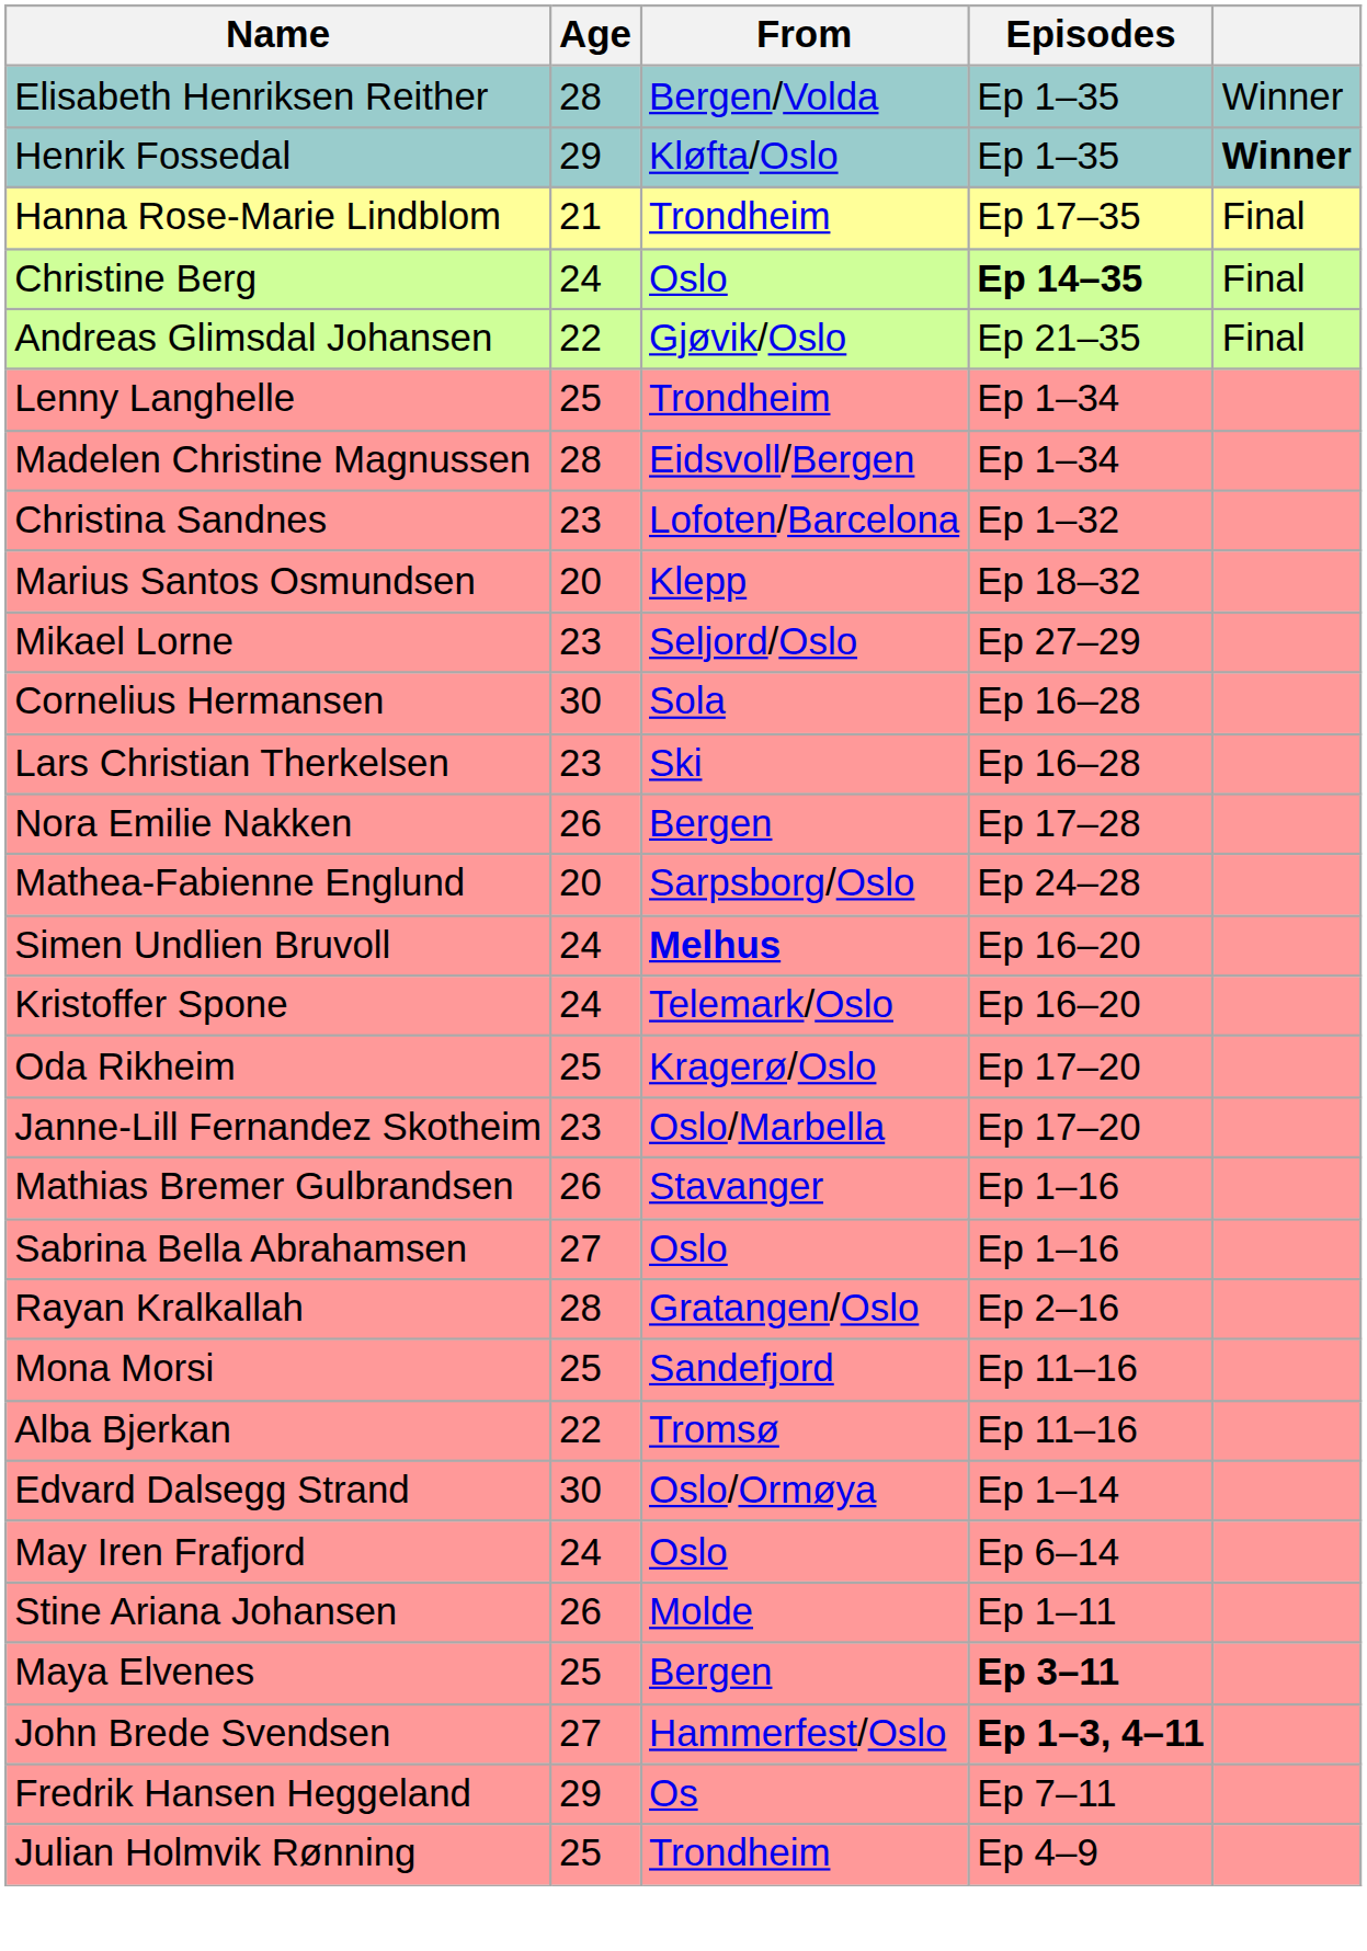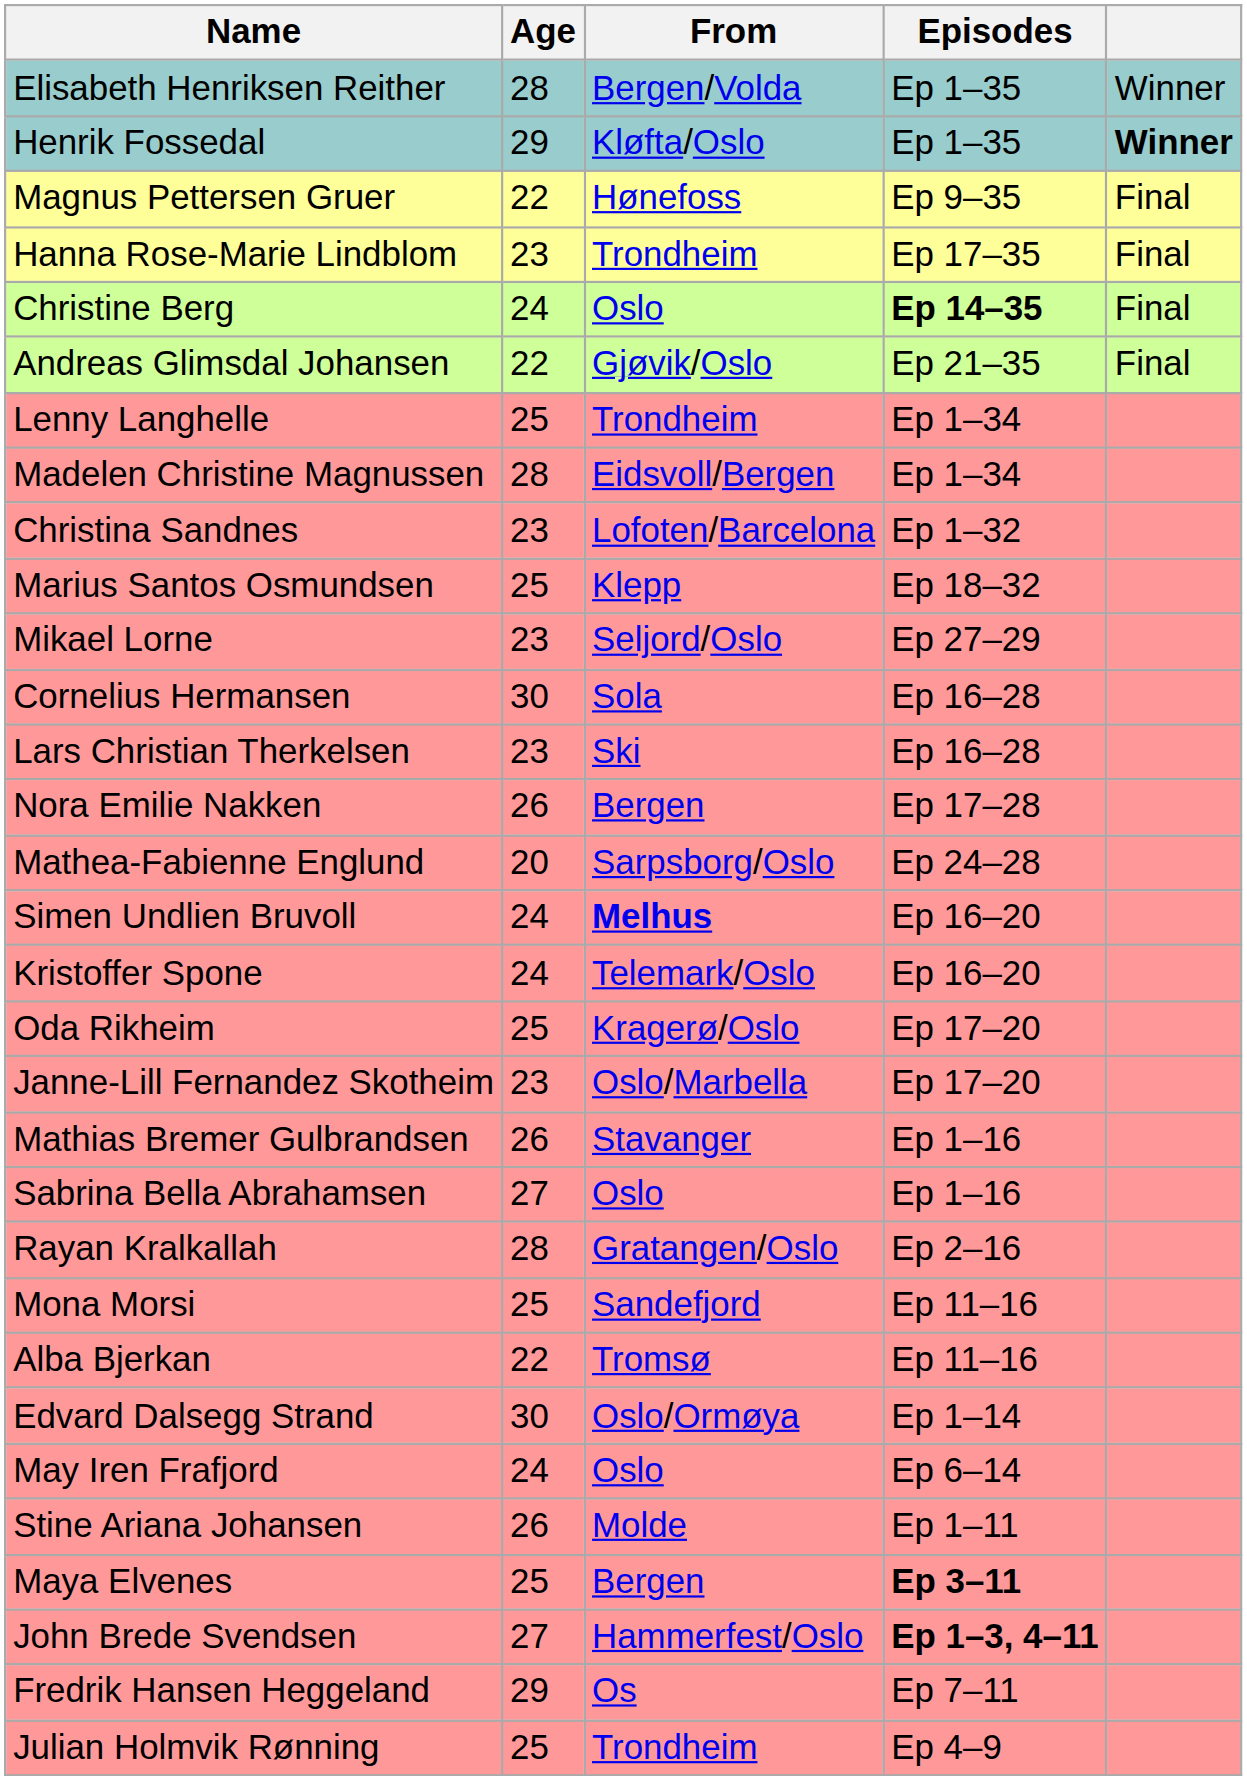+ row: Magnus Pettersen Gruer | 22 | Hønefoss | Ep 9–35 | Final
Hanna Rose-Marie Lindblom | Age: 21 -> 23
Marius Santos Osmundsen | Age: 20 -> 25
